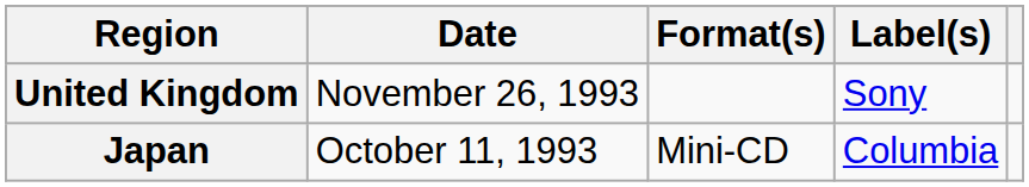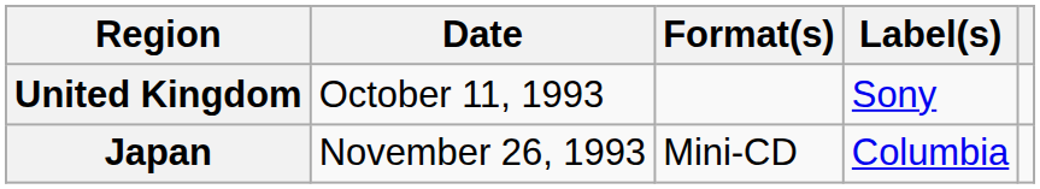United Kingdom | Date: November 26, 1993 -> October 11, 1993
Japan | Date: October 11, 1993 -> November 26, 1993
